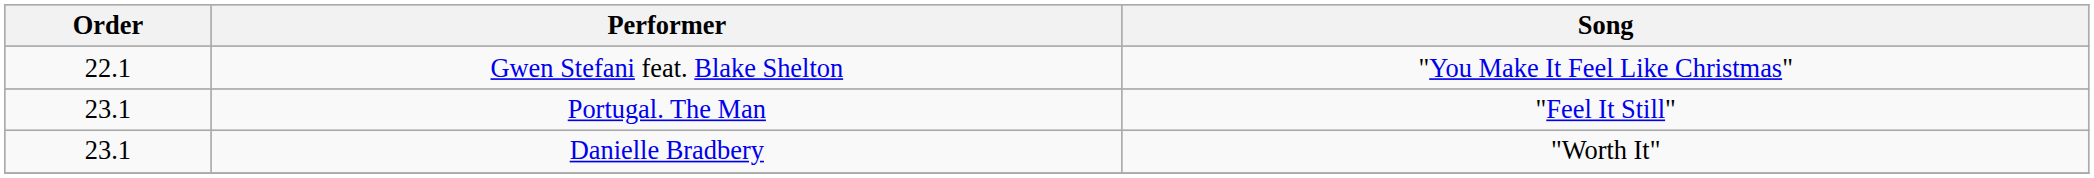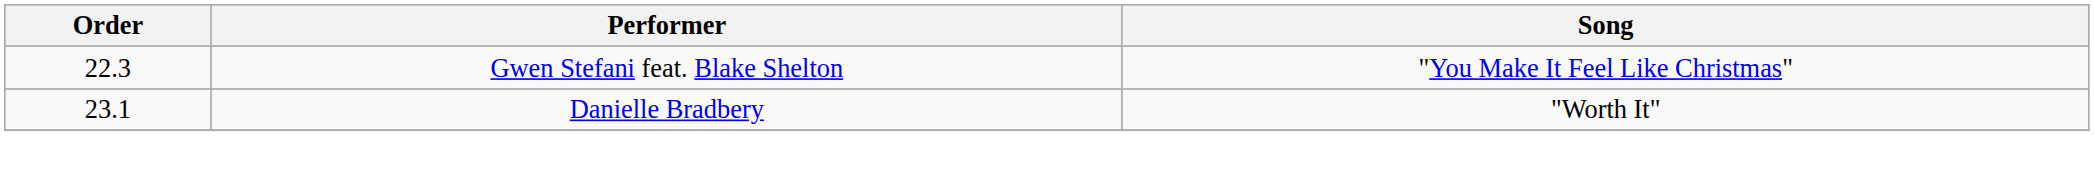Gwen Stefani feat. Blake Shelton | Order: 22.1 -> 22.3
- row: 23.1 | Portugal. The Man | "Feel It Still"
